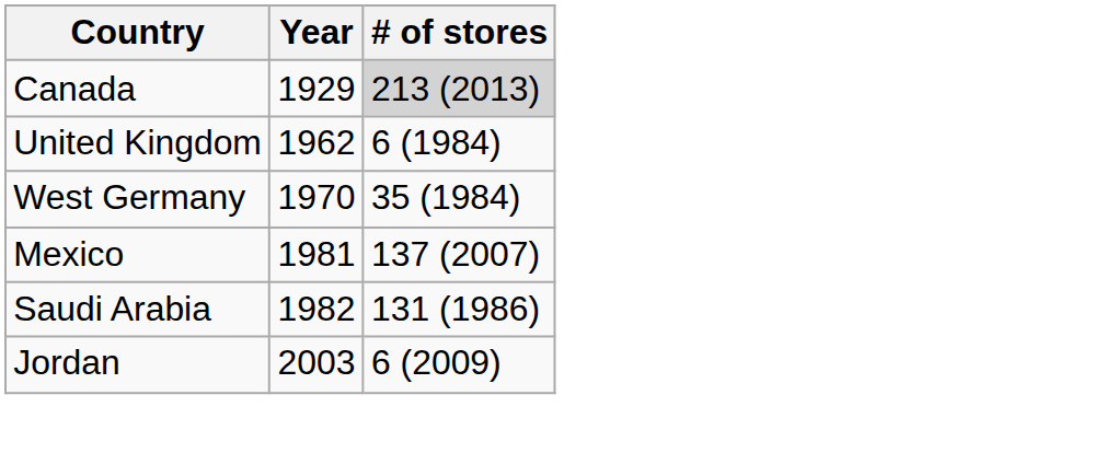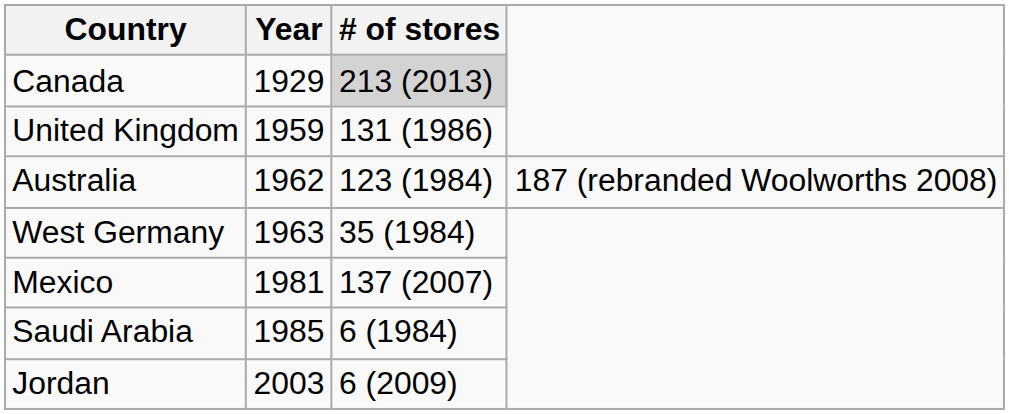United Kingdom | Year: 1962 -> 1959
United Kingdom | # of stores: 6 (1984) -> 131 (1986)
+ row: Australia | 1962 | 123 (1984) | 187 (rebranded Woolworths 2008)
West Germany | Year: 1970 -> 1963
Saudi Arabia | Year: 1982 -> 1985
Saudi Arabia | # of stores: 131 (1986) -> 6 (1984)
